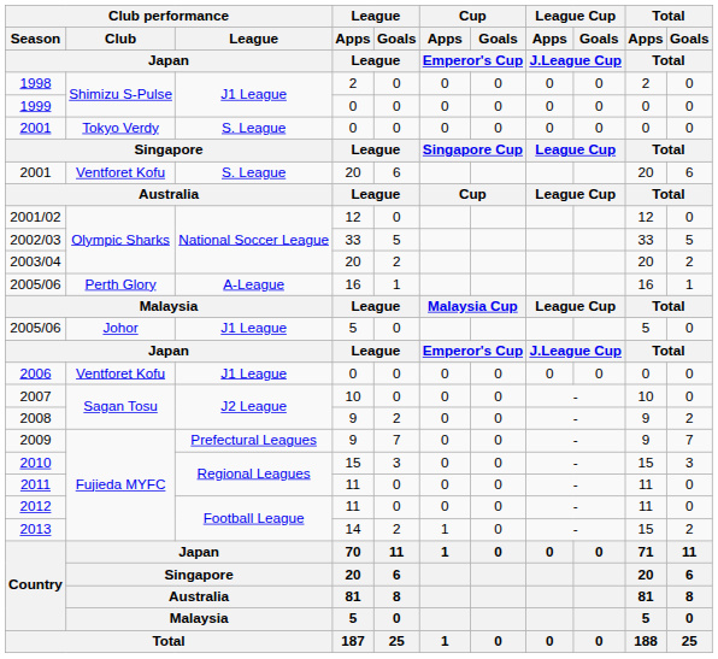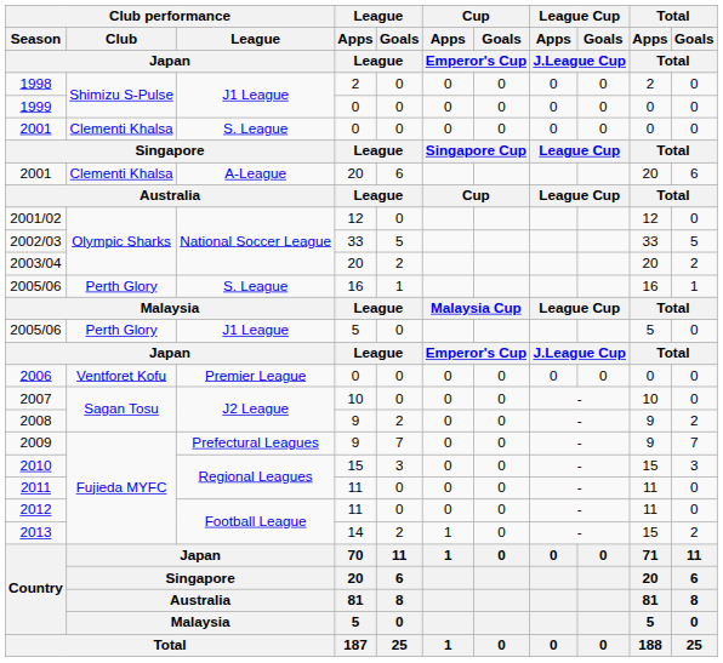2001 / 0 | Club performance / Club / Japan: Tokyo Verdy -> Clementi Khalsa
2001 / 20 | Club performance / Club / Japan: Ventforet Kofu -> Clementi Khalsa
2001 / 20 | Club performance / League / Japan: S. League -> A-League
2005/06 / 16 | Club performance / League / Japan: A-League -> S. League
2005/06 / 5 | Club performance / Club / Japan: Johor -> Perth Glory
2006 | Club performance / League / Japan: J1 League -> Premier League
